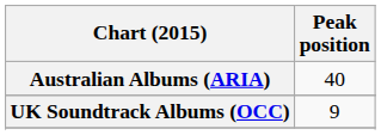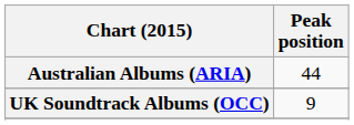Australian Albums (ARIA) | Peak position: 40 -> 44
